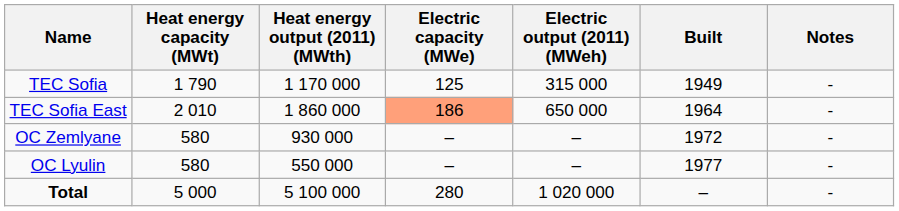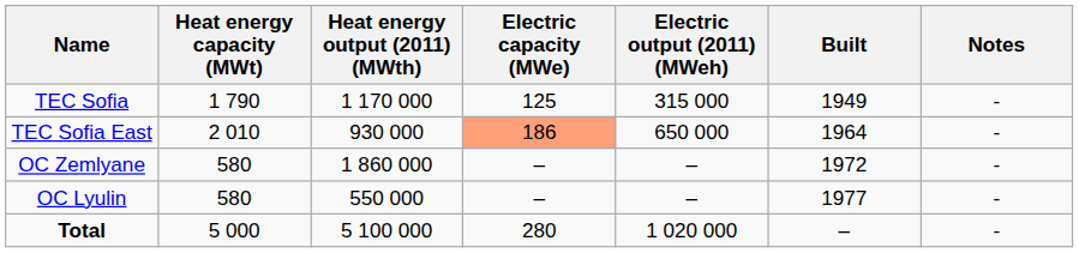TEC Sofia East | Heat energy output (2011) (MWth): 1 860 000 -> 930 000
OC Zemlyane | Heat energy output (2011) (MWth): 930 000 -> 1 860 000
